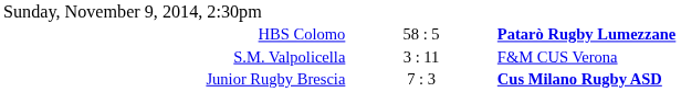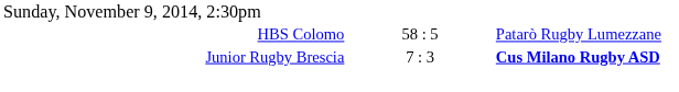HBS Colomo | column 3: bold -> normal
- row: S.M. Valpolicella | 3 : 11 | F&M CUS Verona
